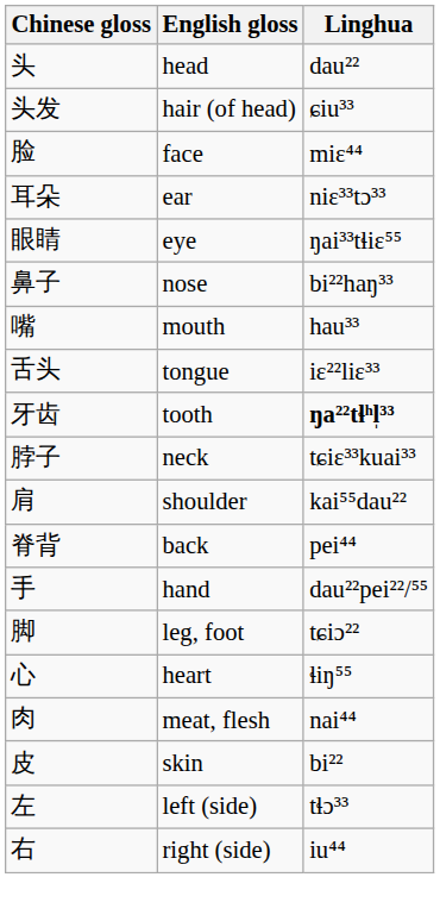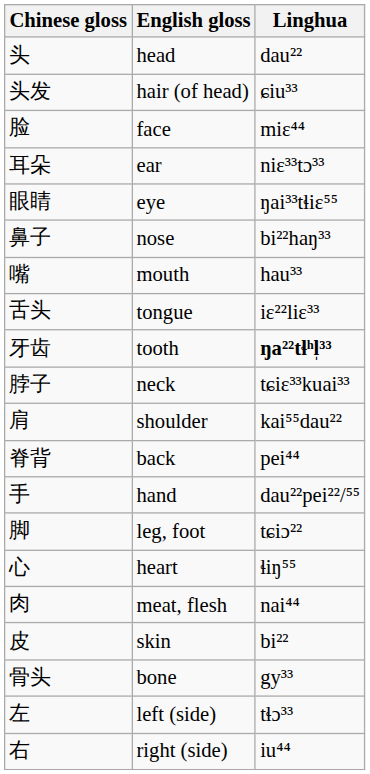+ row: 骨头 | bone | gy³³
